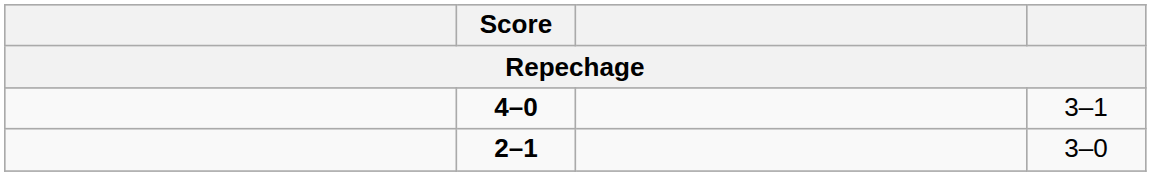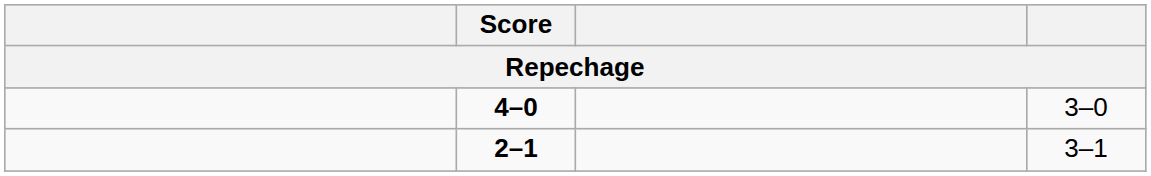4–0 | column 4: 3–1 -> 3–0
2–1 | column 4: 3–0 -> 3–1
